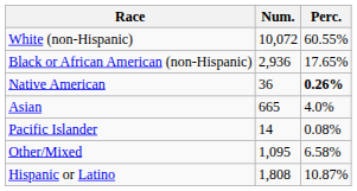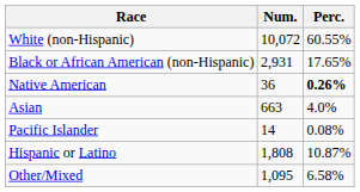Black or African American (non-Hispanic) | Num.: 2,936 -> 2,931
Asian | Num.: 665 -> 663
rows swapped: Other/Mixed <-> Hispanic or Latino
